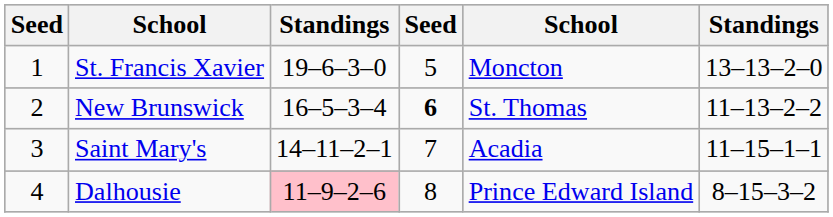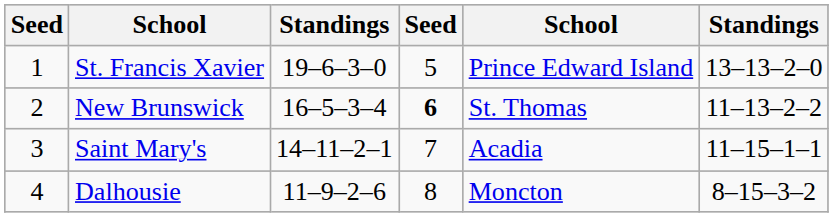St. Francis Xavier | column 5: Moncton -> Prince Edward Island
Dalhousie | column 3: pink background -> no background
Dalhousie | column 5: Prince Edward Island -> Moncton
